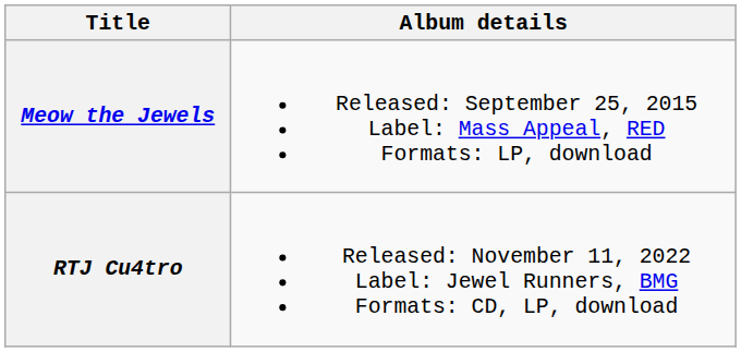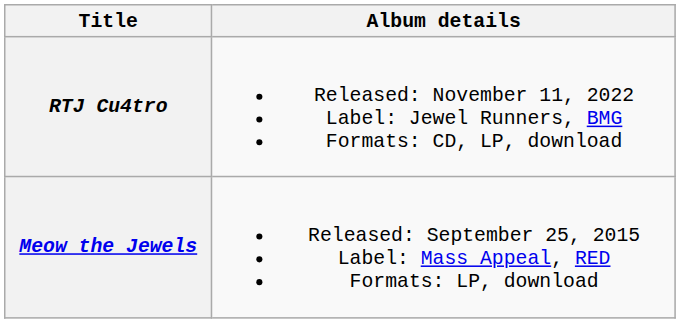rows swapped: Meow the Jewels <-> RTJ Cu4tro
